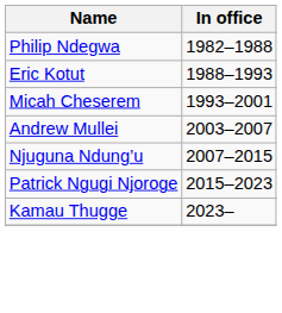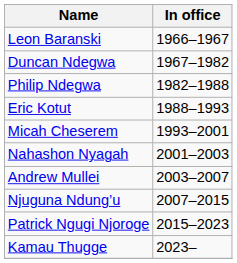+ row: Leon Baranski | 1966–1967
+ row: Duncan Ndegwa | 1967–1982
+ row: Nahashon Nyagah | 2001–2003
